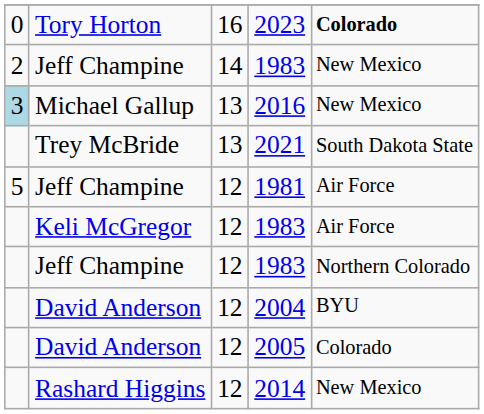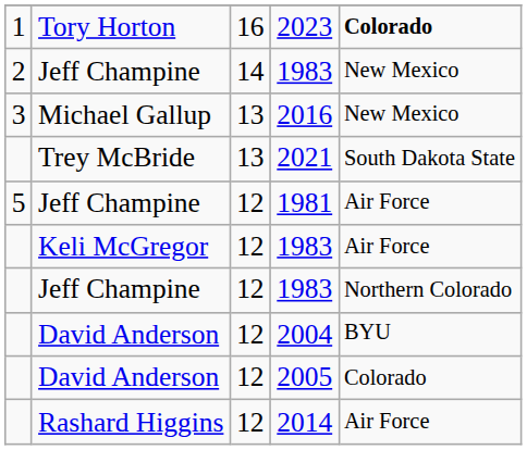2023 | column 1: 0 -> 1
2016 | column 1: lightblue background -> no background
2014 | column 5: New Mexico -> Air Force
